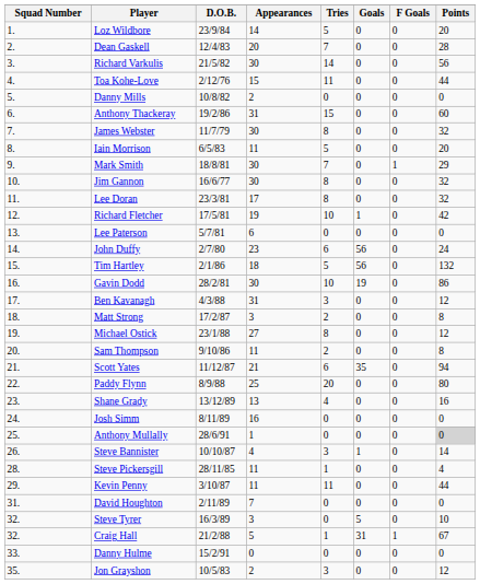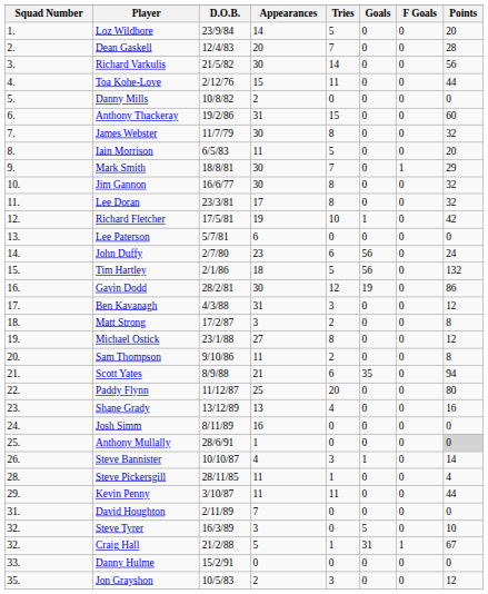Gavin Dodd | Tries: 10 -> 12
Scott Yates | D.O.B.: 11/12/87 -> 8/9/88
Paddy Flynn | D.O.B.: 8/9/88 -> 11/12/87
